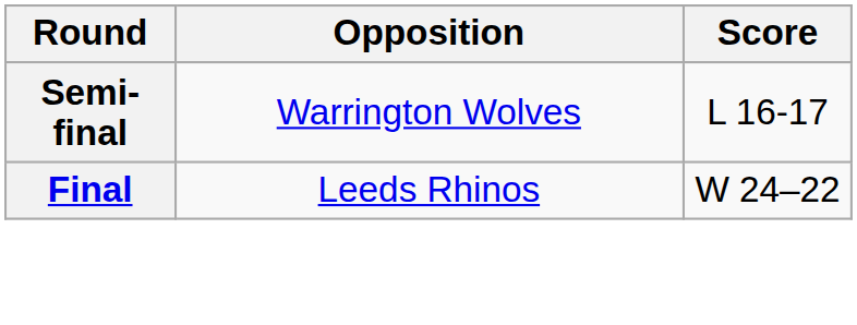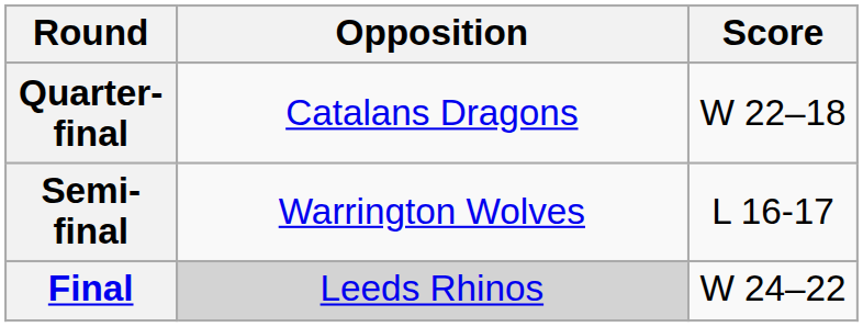+ row: Quarter-final | Catalans Dragons | W 22–18
Final | Opposition: no background -> lightgrey background
